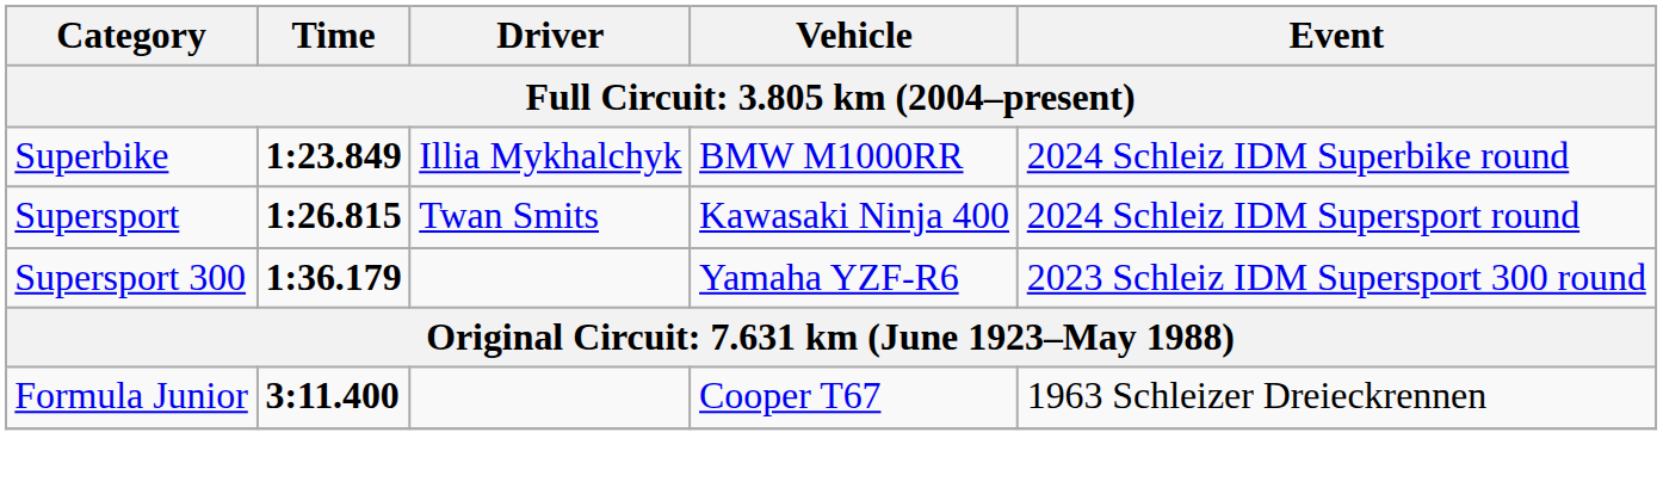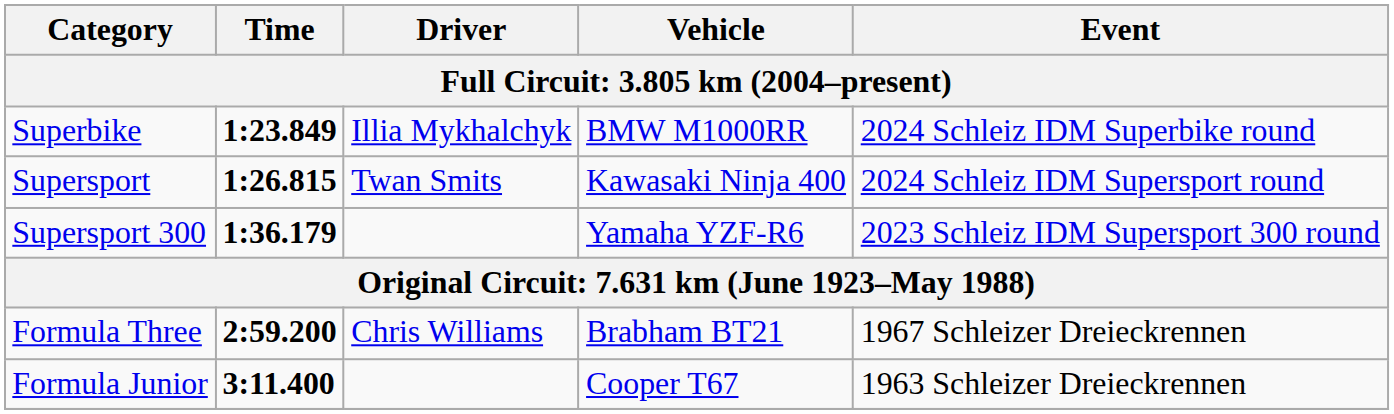+ row: Formula Three | 2:59.200 | Chris Williams | Brabham BT21 | 1967 Schleizer Dreieckrennen
